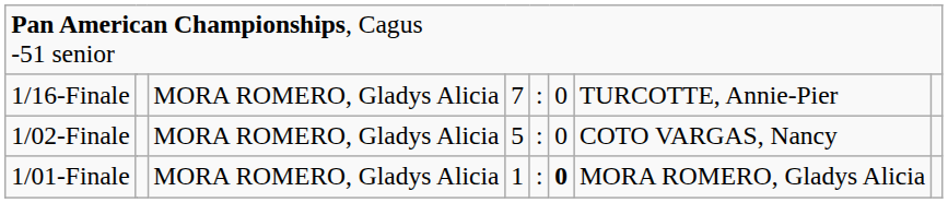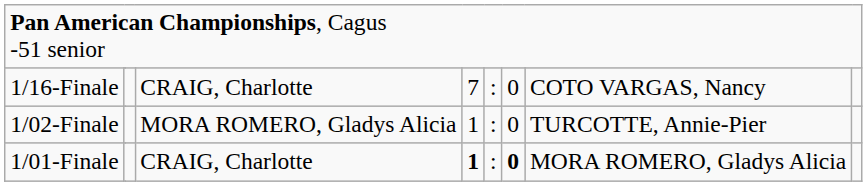1/16-Finale | column 4: MORA ROMERO, Gladys Alicia -> CRAIG, Charlotte
1/16-Finale | column 8: TURCOTTE, Annie-Pier -> COTO VARGAS, Nancy
1/02-Finale | column 5: 5 -> 1
1/02-Finale | column 8: COTO VARGAS, Nancy -> TURCOTTE, Annie-Pier
1/01-Finale | column 4: MORA ROMERO, Gladys Alicia -> CRAIG, Charlotte
1/01-Finale | column 5: normal -> bold
